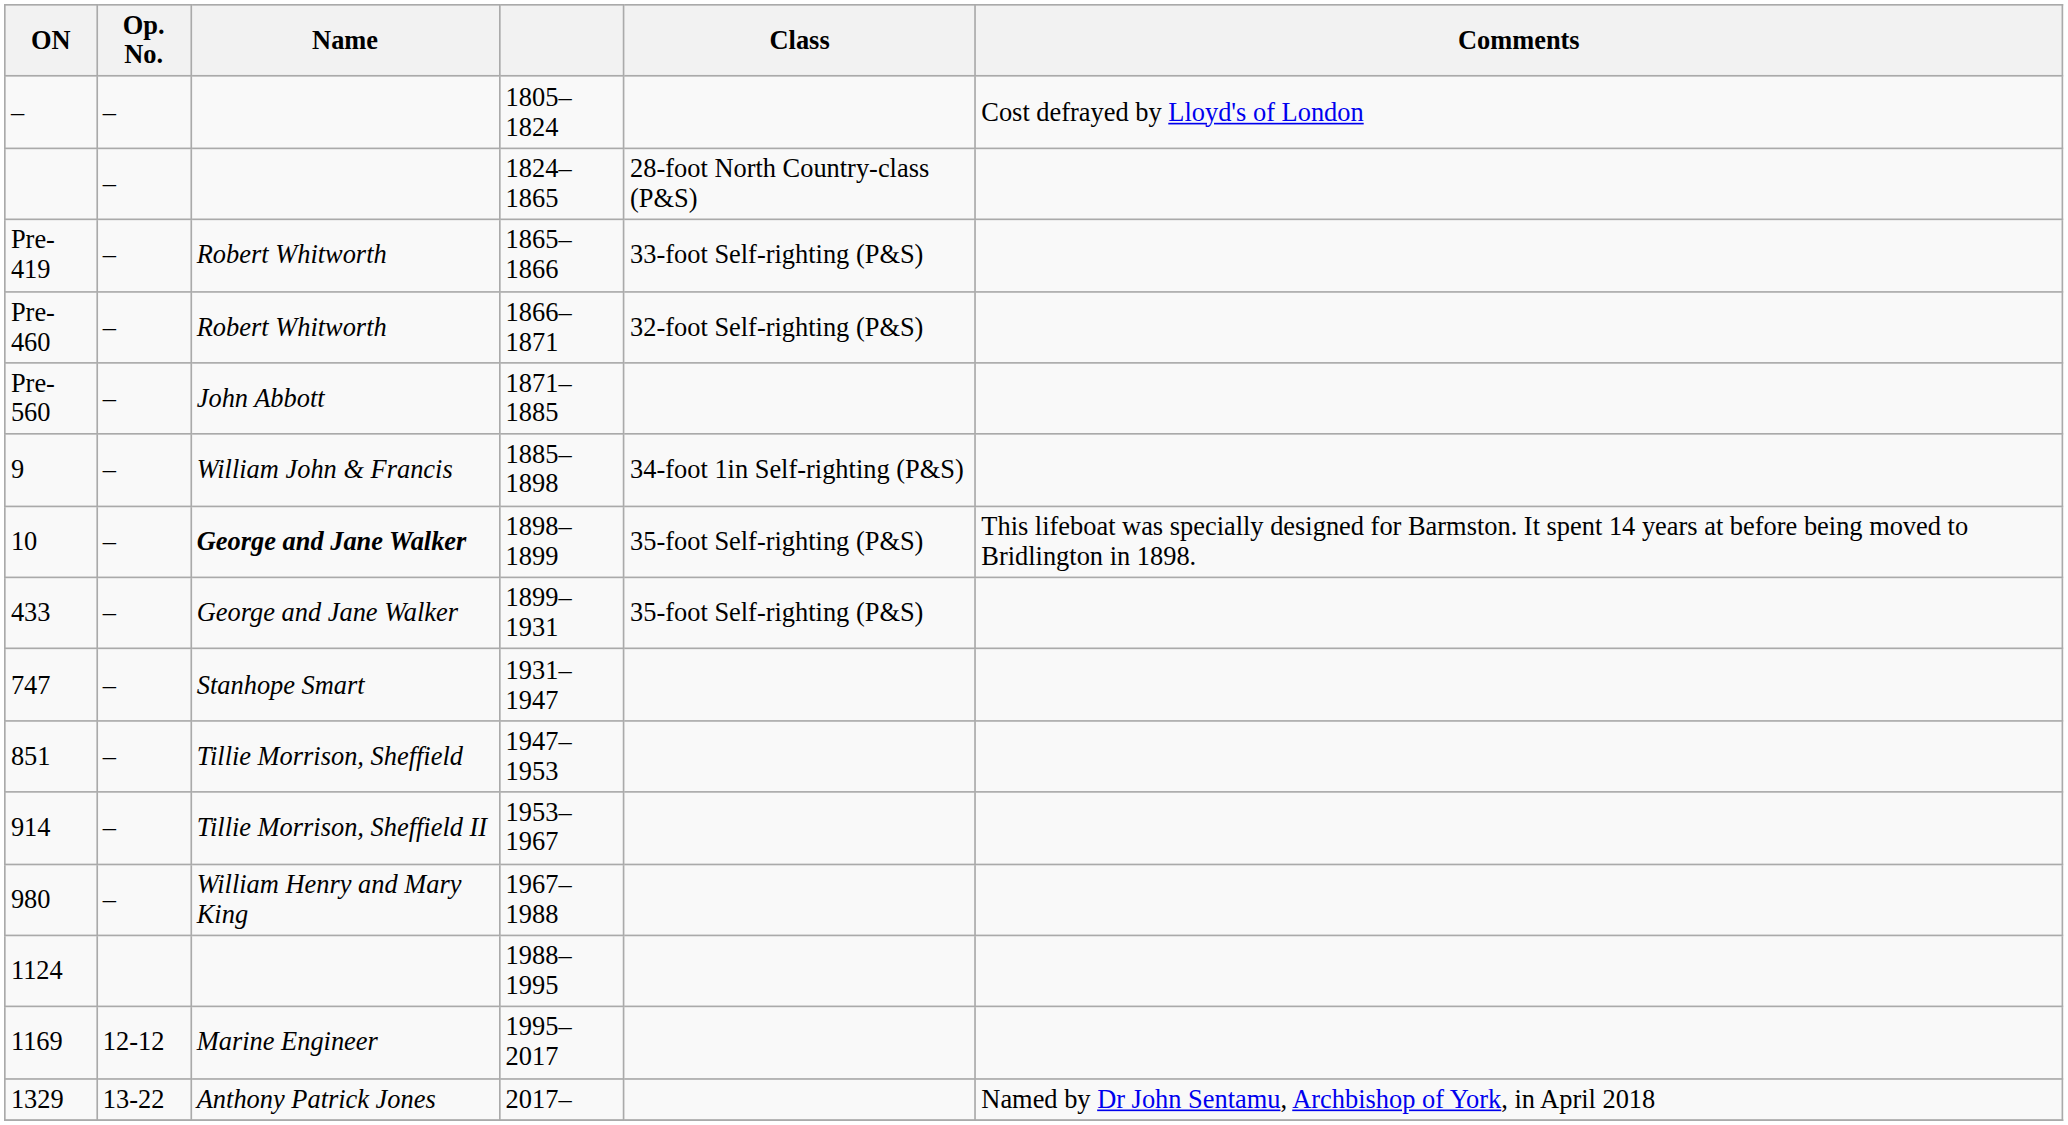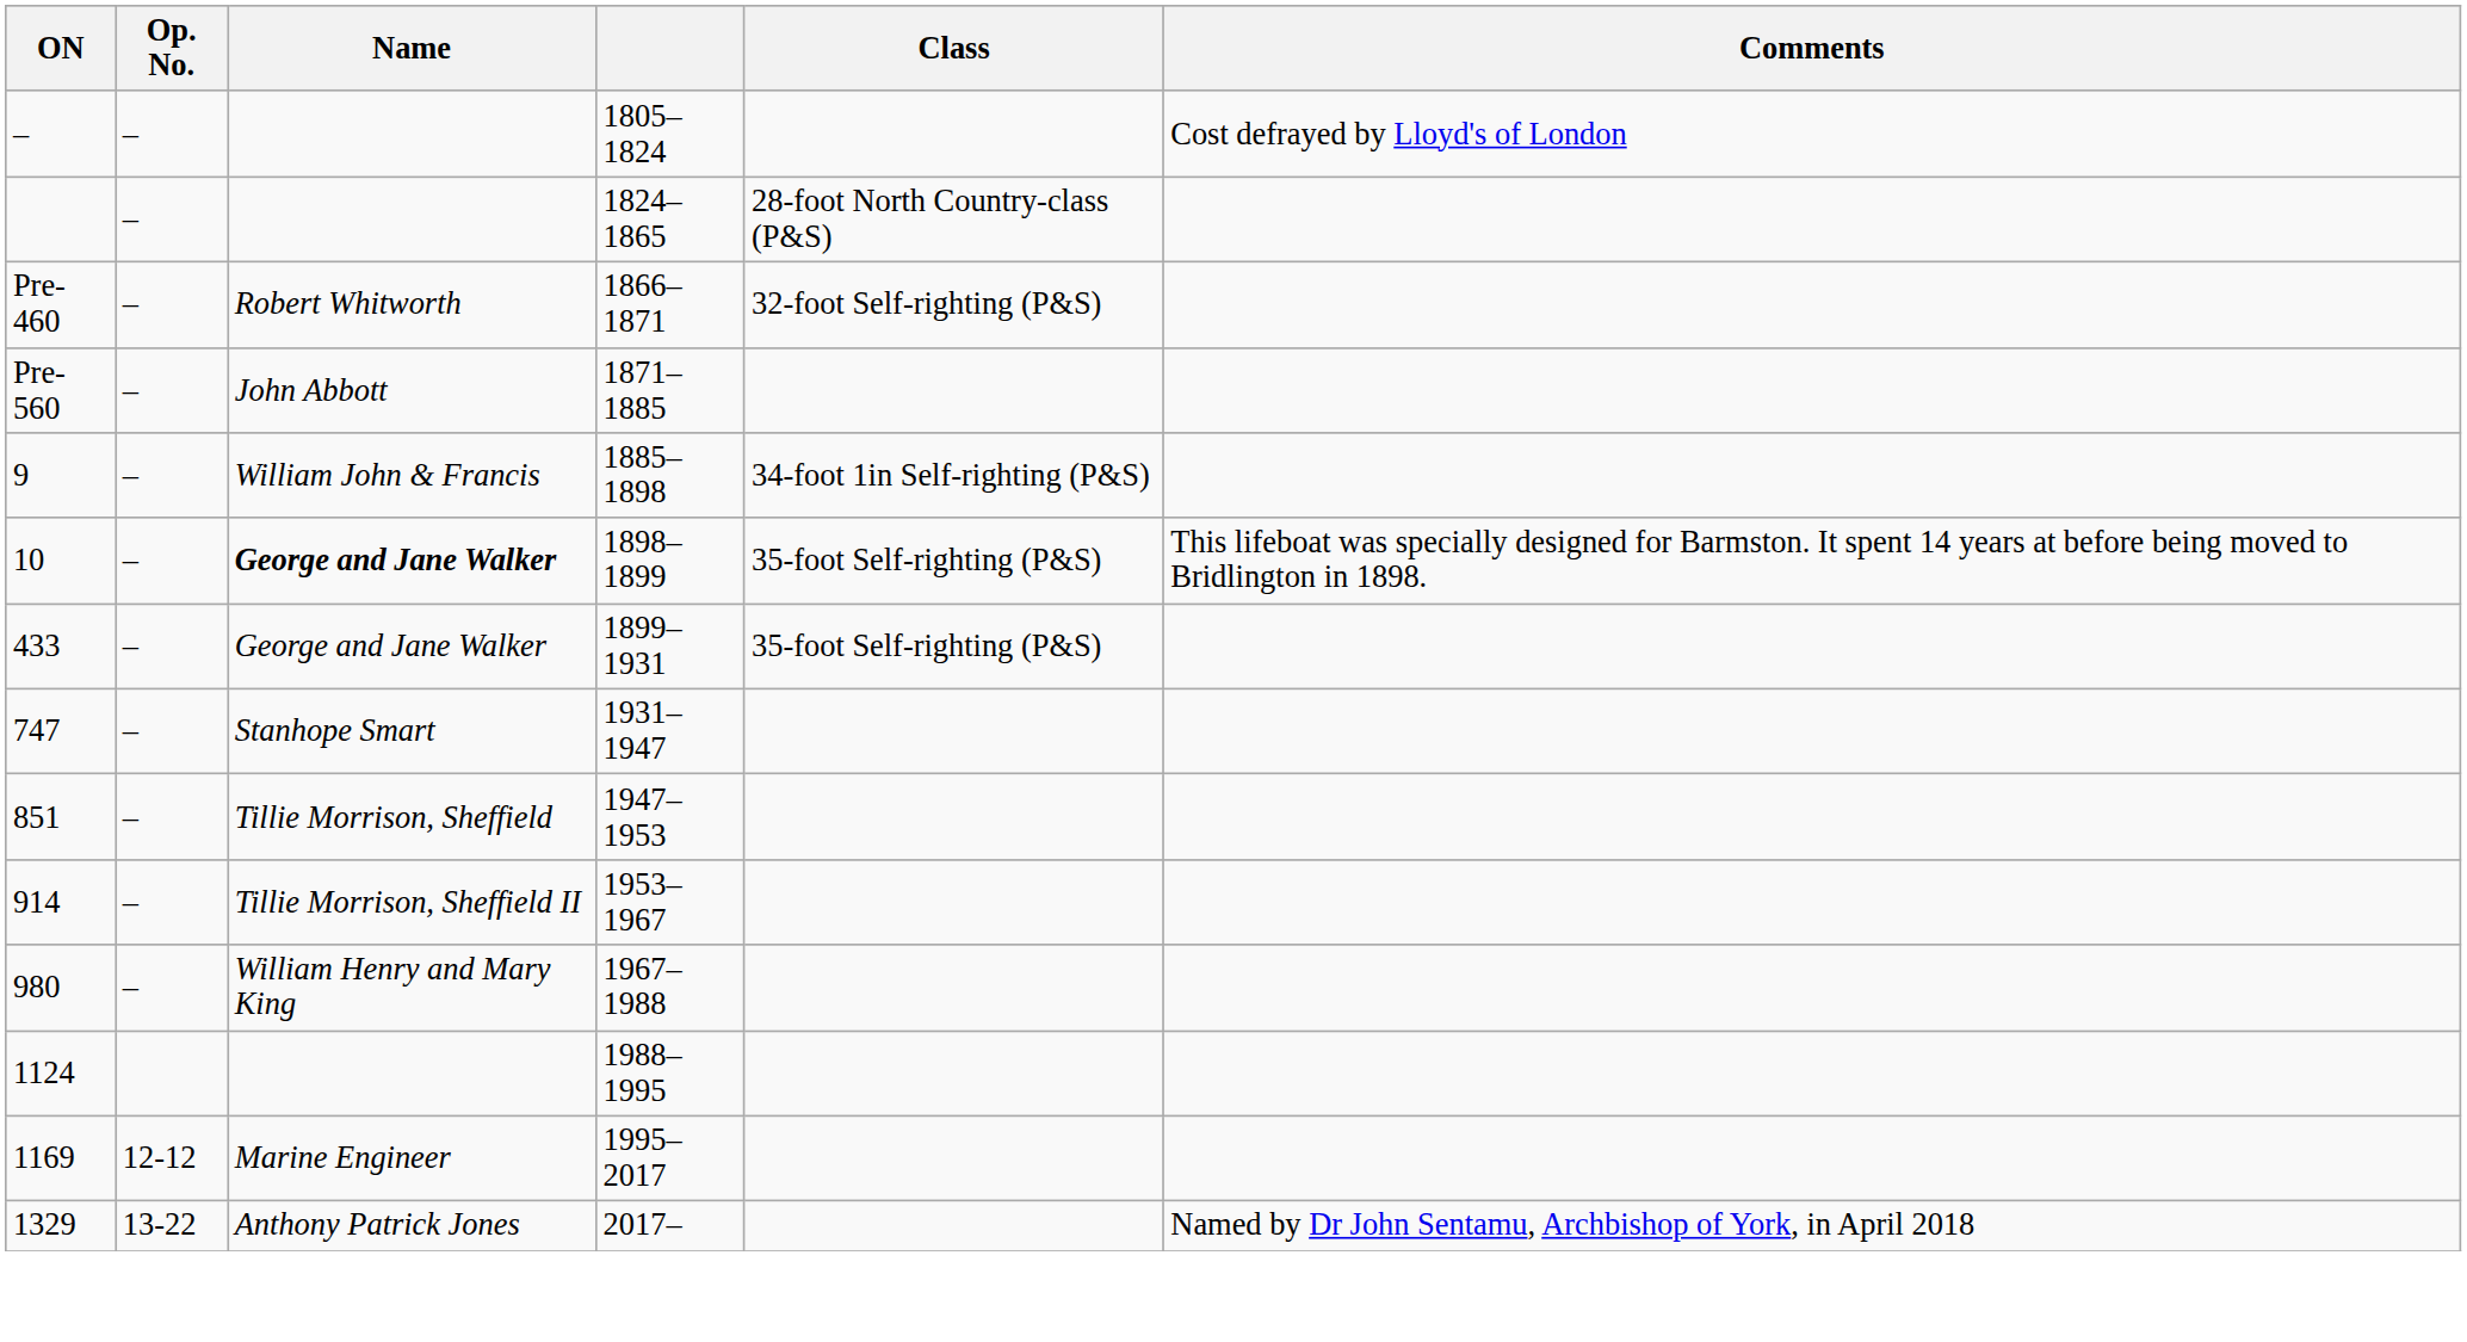- row: Pre-419 | – | Robert Whitworth | 1865–1866 | 33-foot Self-righting (P&S)
